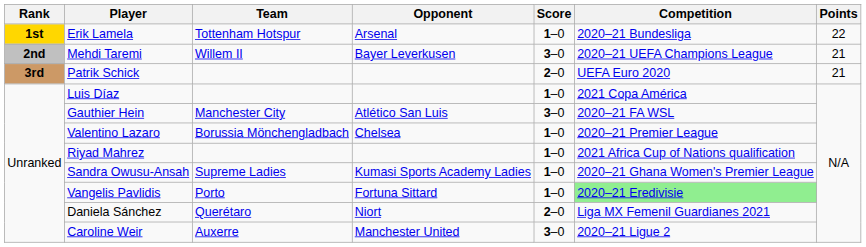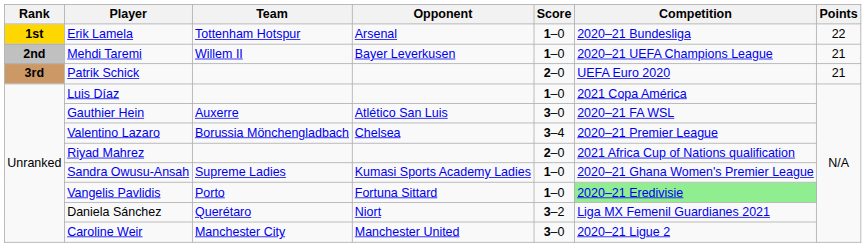Mehdi Taremi | Score: 3–0 -> 1–0
Gauthier Hein | Team: Manchester City -> Auxerre
Valentino Lazaro | Score: 1–0 -> 3–4
Riyad Mahrez | Score: 1–0 -> 2–0
Daniela Sánchez | Score: 2–0 -> 3–2
Caroline Weir | Team: Auxerre -> Manchester City
